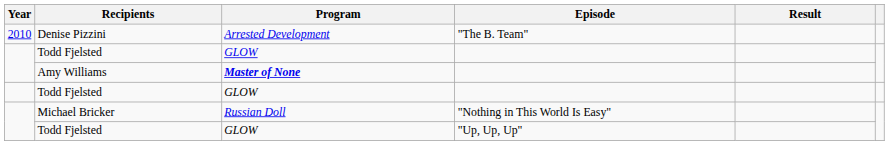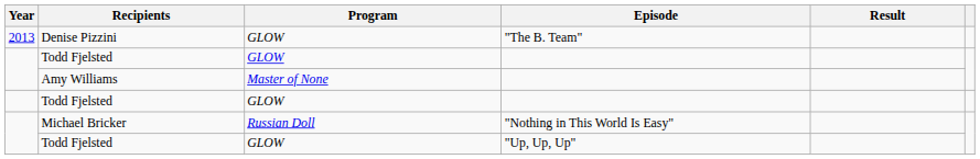Denise Pizzini | Year: 2010 -> 2013
Denise Pizzini | Program: Arrested Development -> GLOW
Amy Williams | Program: bold -> normal
